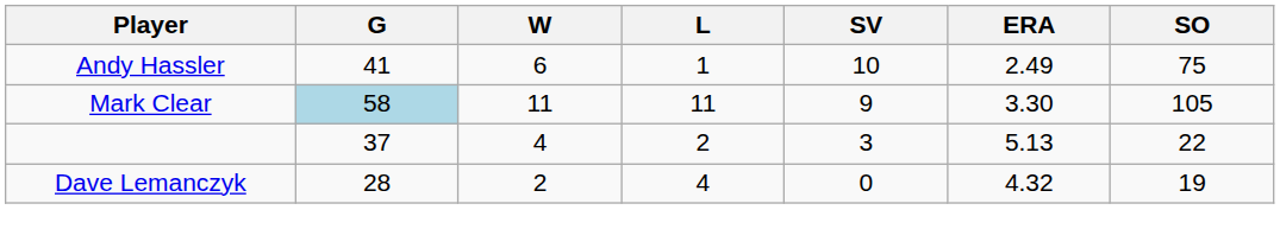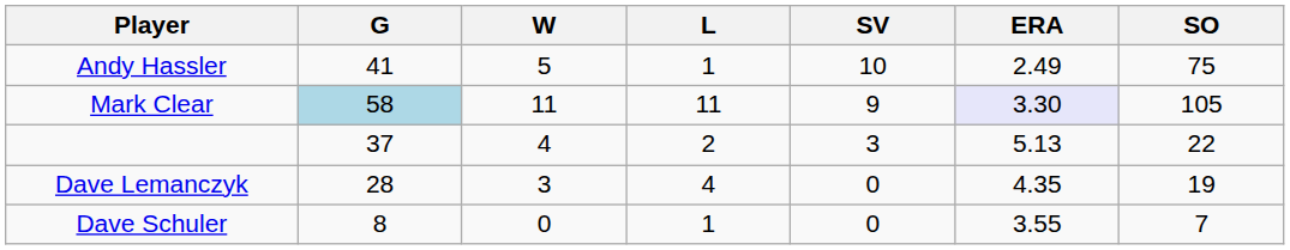Andy Hassler | W: 6 -> 5
Mark Clear | ERA: no background -> lavender background
Dave Lemanczyk | W: 2 -> 3
Dave Lemanczyk | ERA: 4.32 -> 4.35
+ row: Dave Schuler | 8 | 0 | 1 | 0 | 3.55 | 7
